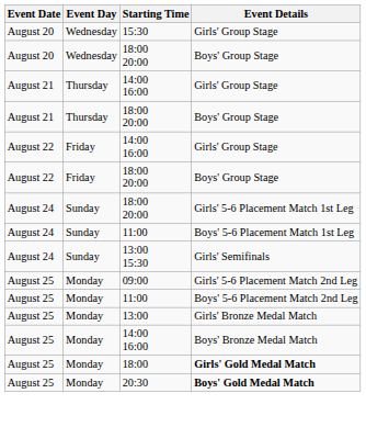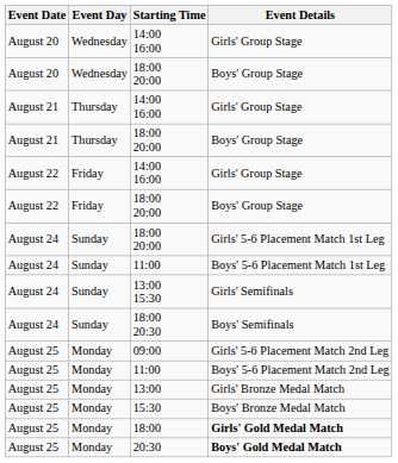August 20 / Girls' Group Stage | Starting Time: 15:30 -> 14:00 16:00
+ row: August 24 | Sunday | 18:00 20:30 | Boys' Semifinals
Boys' Bronze Medal Match | Starting Time: 14:00 16:00 -> 15:30
